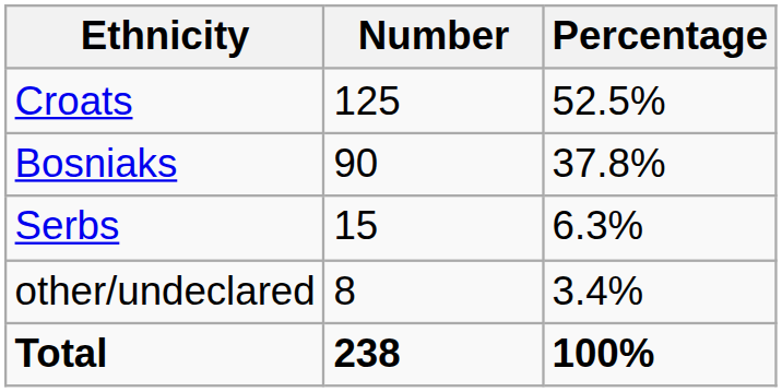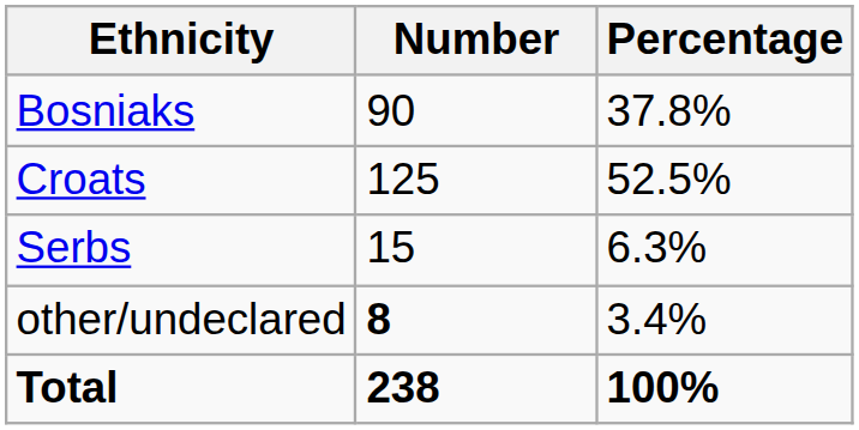rows swapped: Croats <-> Bosniaks
other/undeclared | Number: normal -> bold
